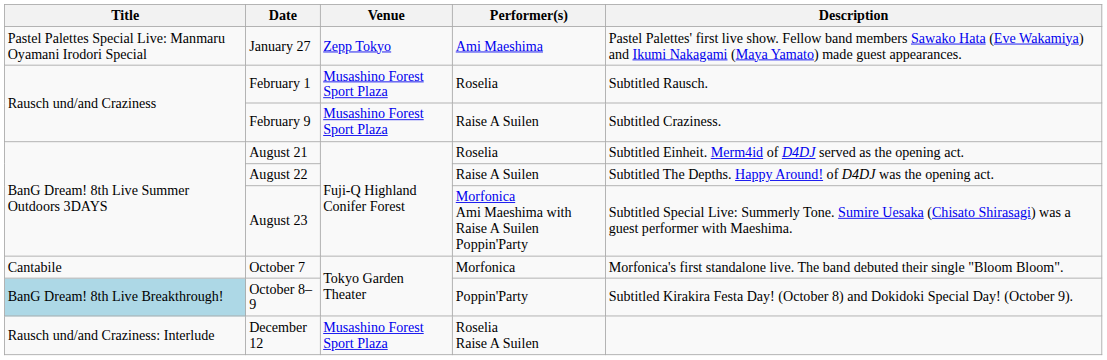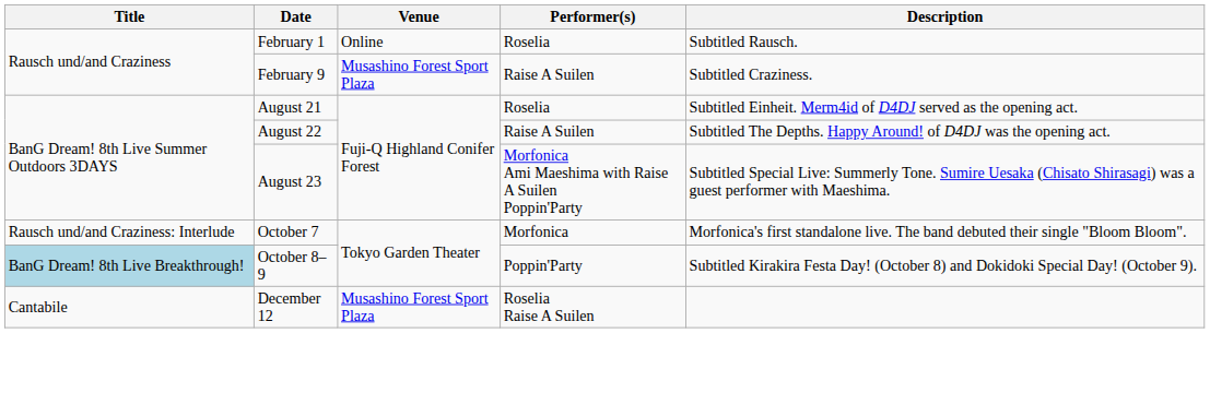- row: Pastel Palettes Special Live: Manmaru Oyamani Irodori Special | January 27 | Zepp Tokyo | Ami Maeshima | Pastel Palettes' first live show. Fellow band members Sawako Hata (Eve Wakamiya) and Ikumi Nakagami (Maya Yamato) made guest appearances.
February 1 | Venue: Musashino Forest Sport Plaza -> Online
October 7 | Title: Cantabile -> Rausch und/and Craziness: Interlude
December 12 | Title: Rausch und/and Craziness: Interlude -> Cantabile
